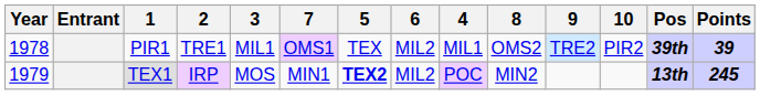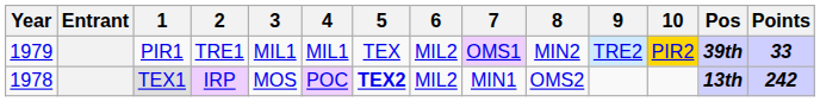columns swapped: 4 <-> 7
PIR1 | Year: 1978 -> 1979
PIR1 | 8: OMS2 -> MIN2
PIR1 | 10: no background -> gold background
PIR1 | Points: 39 -> 33
TEX1 | Year: 1979 -> 1978
TEX1 | 8: MIN2 -> OMS2
TEX1 | Points: 245 -> 242
